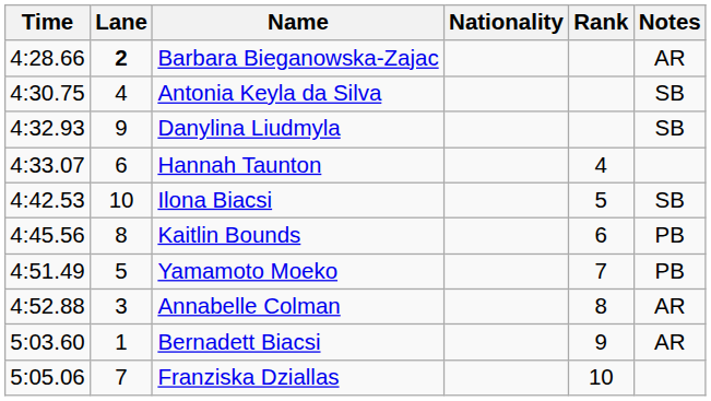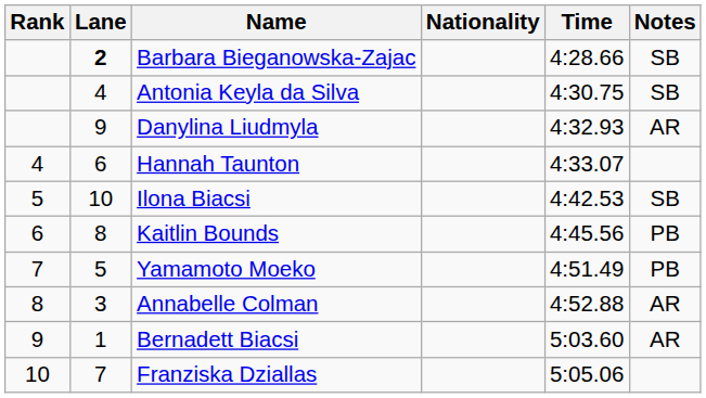columns swapped: Rank <-> Time
Barbara Bieganowska-Zajac | Notes: AR -> SB
Danylina Liudmyla | Notes: SB -> AR
